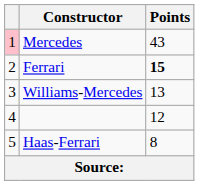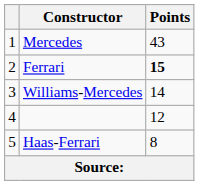Mercedes | column 1: pink background -> no background
Williams-Mercedes | Points: 13 -> 14
